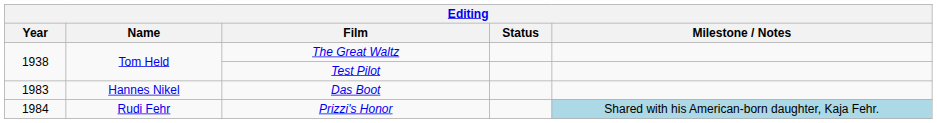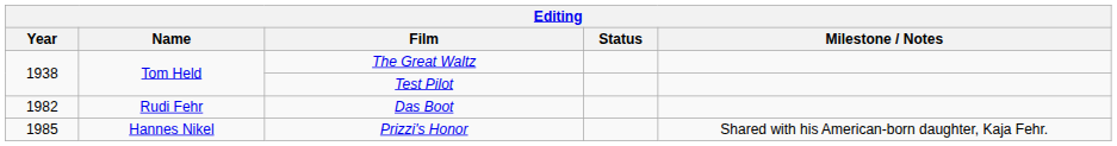Das Boot | Year: 1983 -> 1982
Das Boot | Name: Hannes Nikel -> Rudi Fehr
Prizzi's Honor | Year: 1984 -> 1985
Prizzi's Honor | Name: Rudi Fehr -> Hannes Nikel
Prizzi's Honor | Milestone / Notes: lightblue background -> no background
